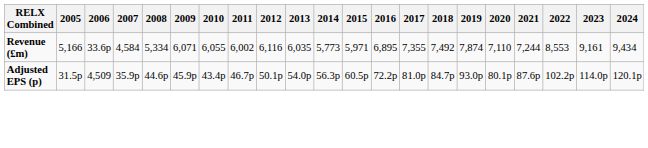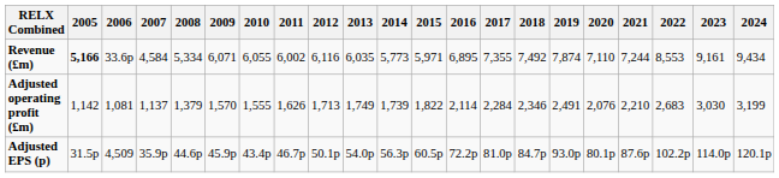Revenue (£m) | 2005: normal -> bold
+ row: Adjusted operating profit (£m) | 1,142 | 1,081 | 1,137 | 1,379 | 1,570 | 1,555 | 1,626 | 1,713 | 1,749 | 1,739 | 1,822 | 2,114 | 2,284 | 2,346 | 2,491 | 2,076 | 2,210 | 2,683 | 3,030 | 3,199
